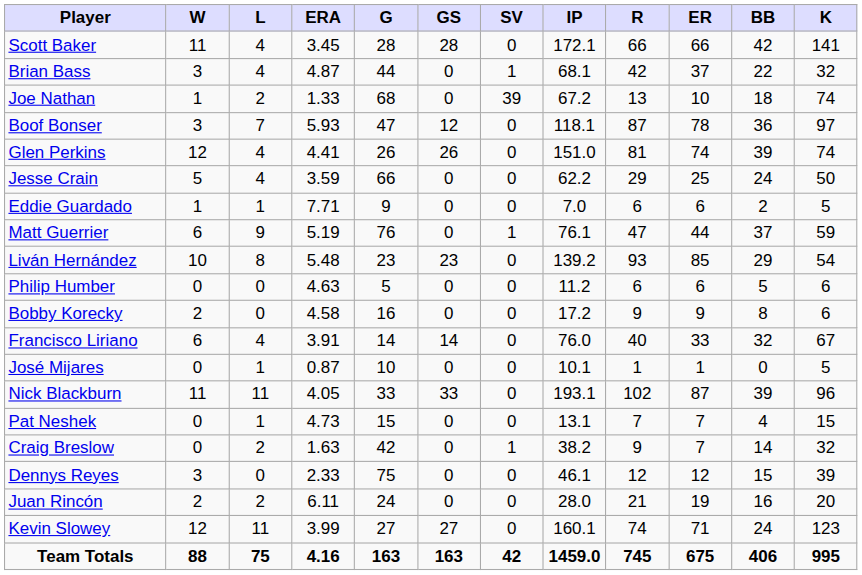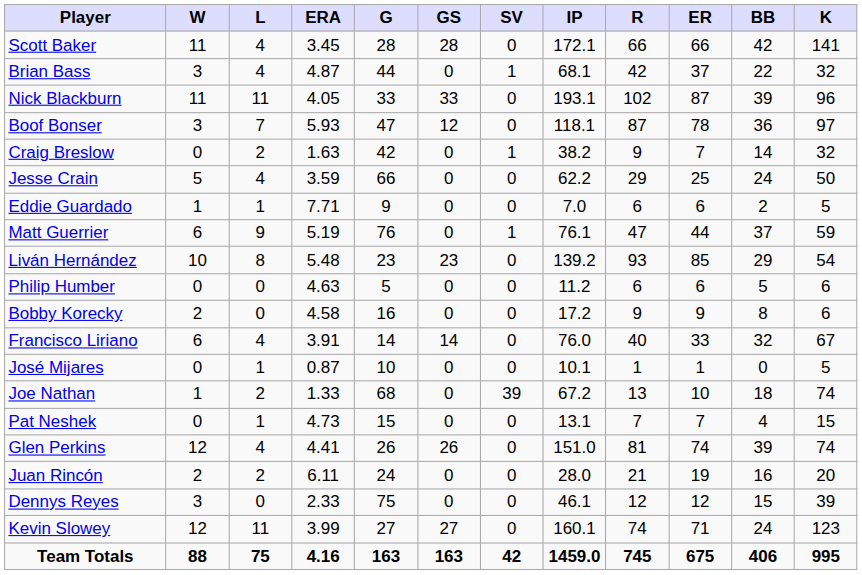rows swapped: Nick Blackburn <-> Joe Nathan
rows swapped: Craig Breslow <-> Glen Perkins
rows swapped: Dennys Reyes <-> Juan Rincón
